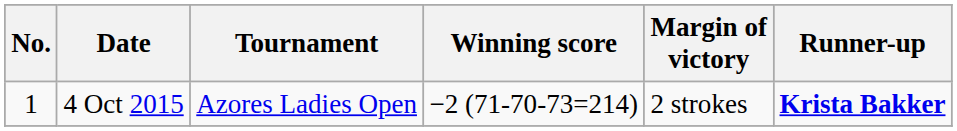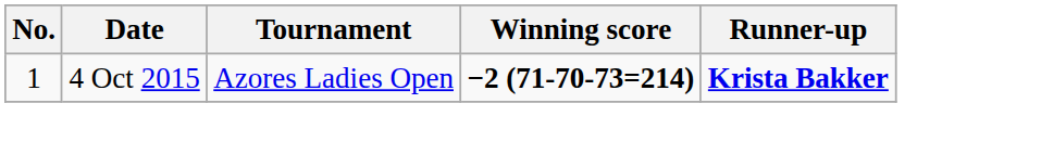- column: Margin of victory | 2 strokes
4 Oct 2015 | Winning score: normal -> bold
